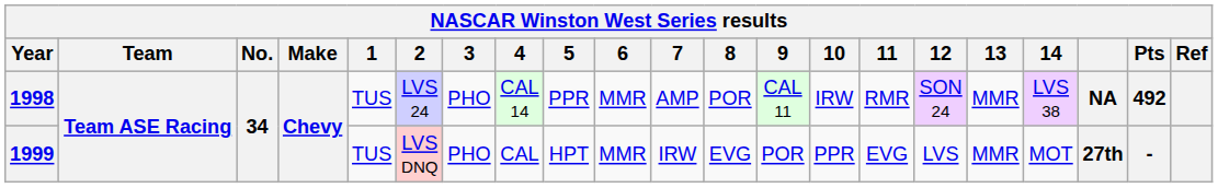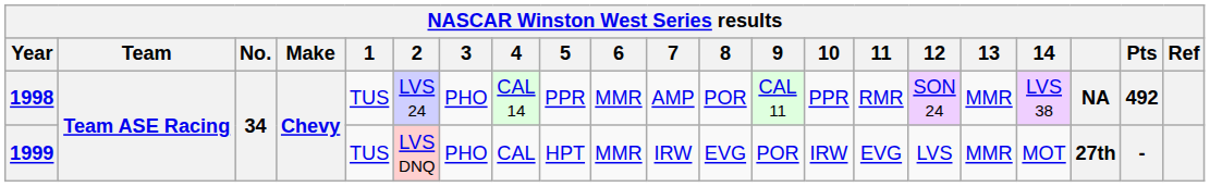1998 | 10: IRW -> PPR
1999 | 10: PPR -> IRW
